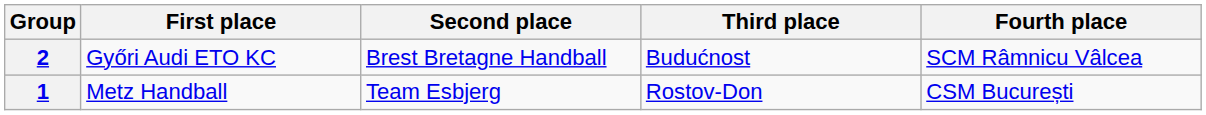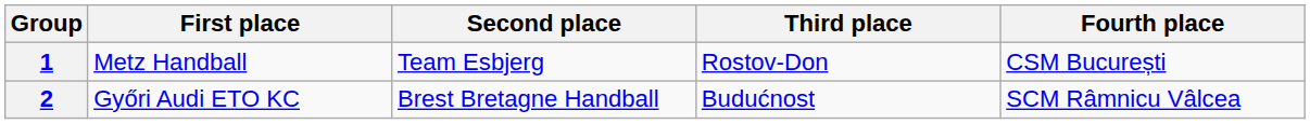rows swapped: 1 <-> 2
